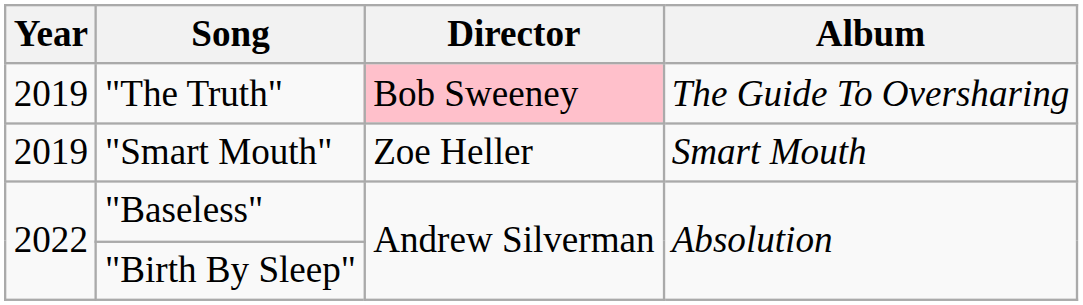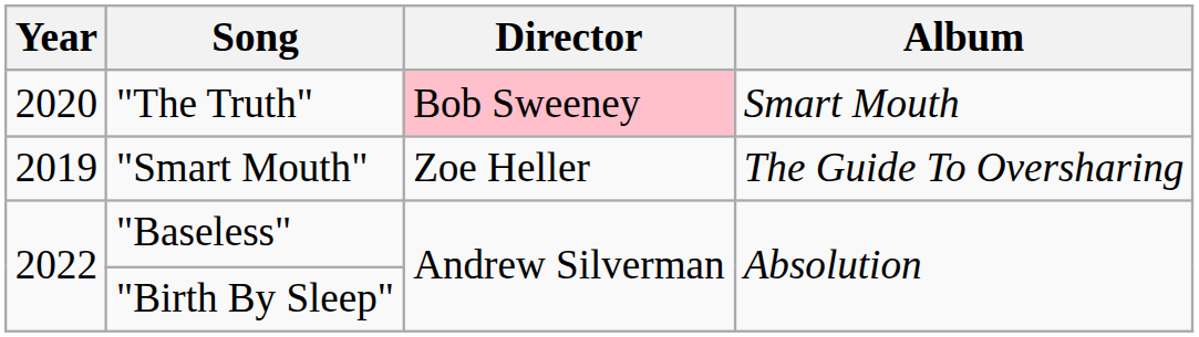"The Truth" | Year: 2019 -> 2020
"The Truth" | Album: The Guide To Oversharing -> Smart Mouth
"Smart Mouth" | Album: Smart Mouth -> The Guide To Oversharing
